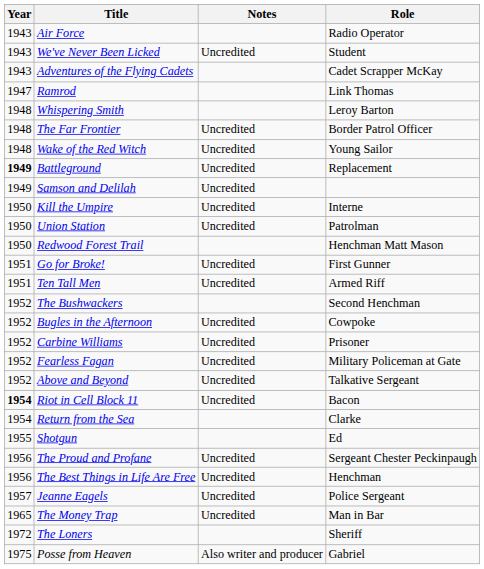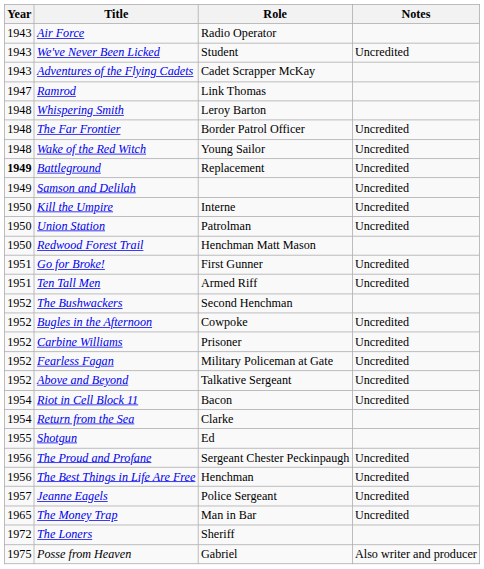columns swapped: Role <-> Notes
Riot in Cell Block 11 | Year: bold -> normal
